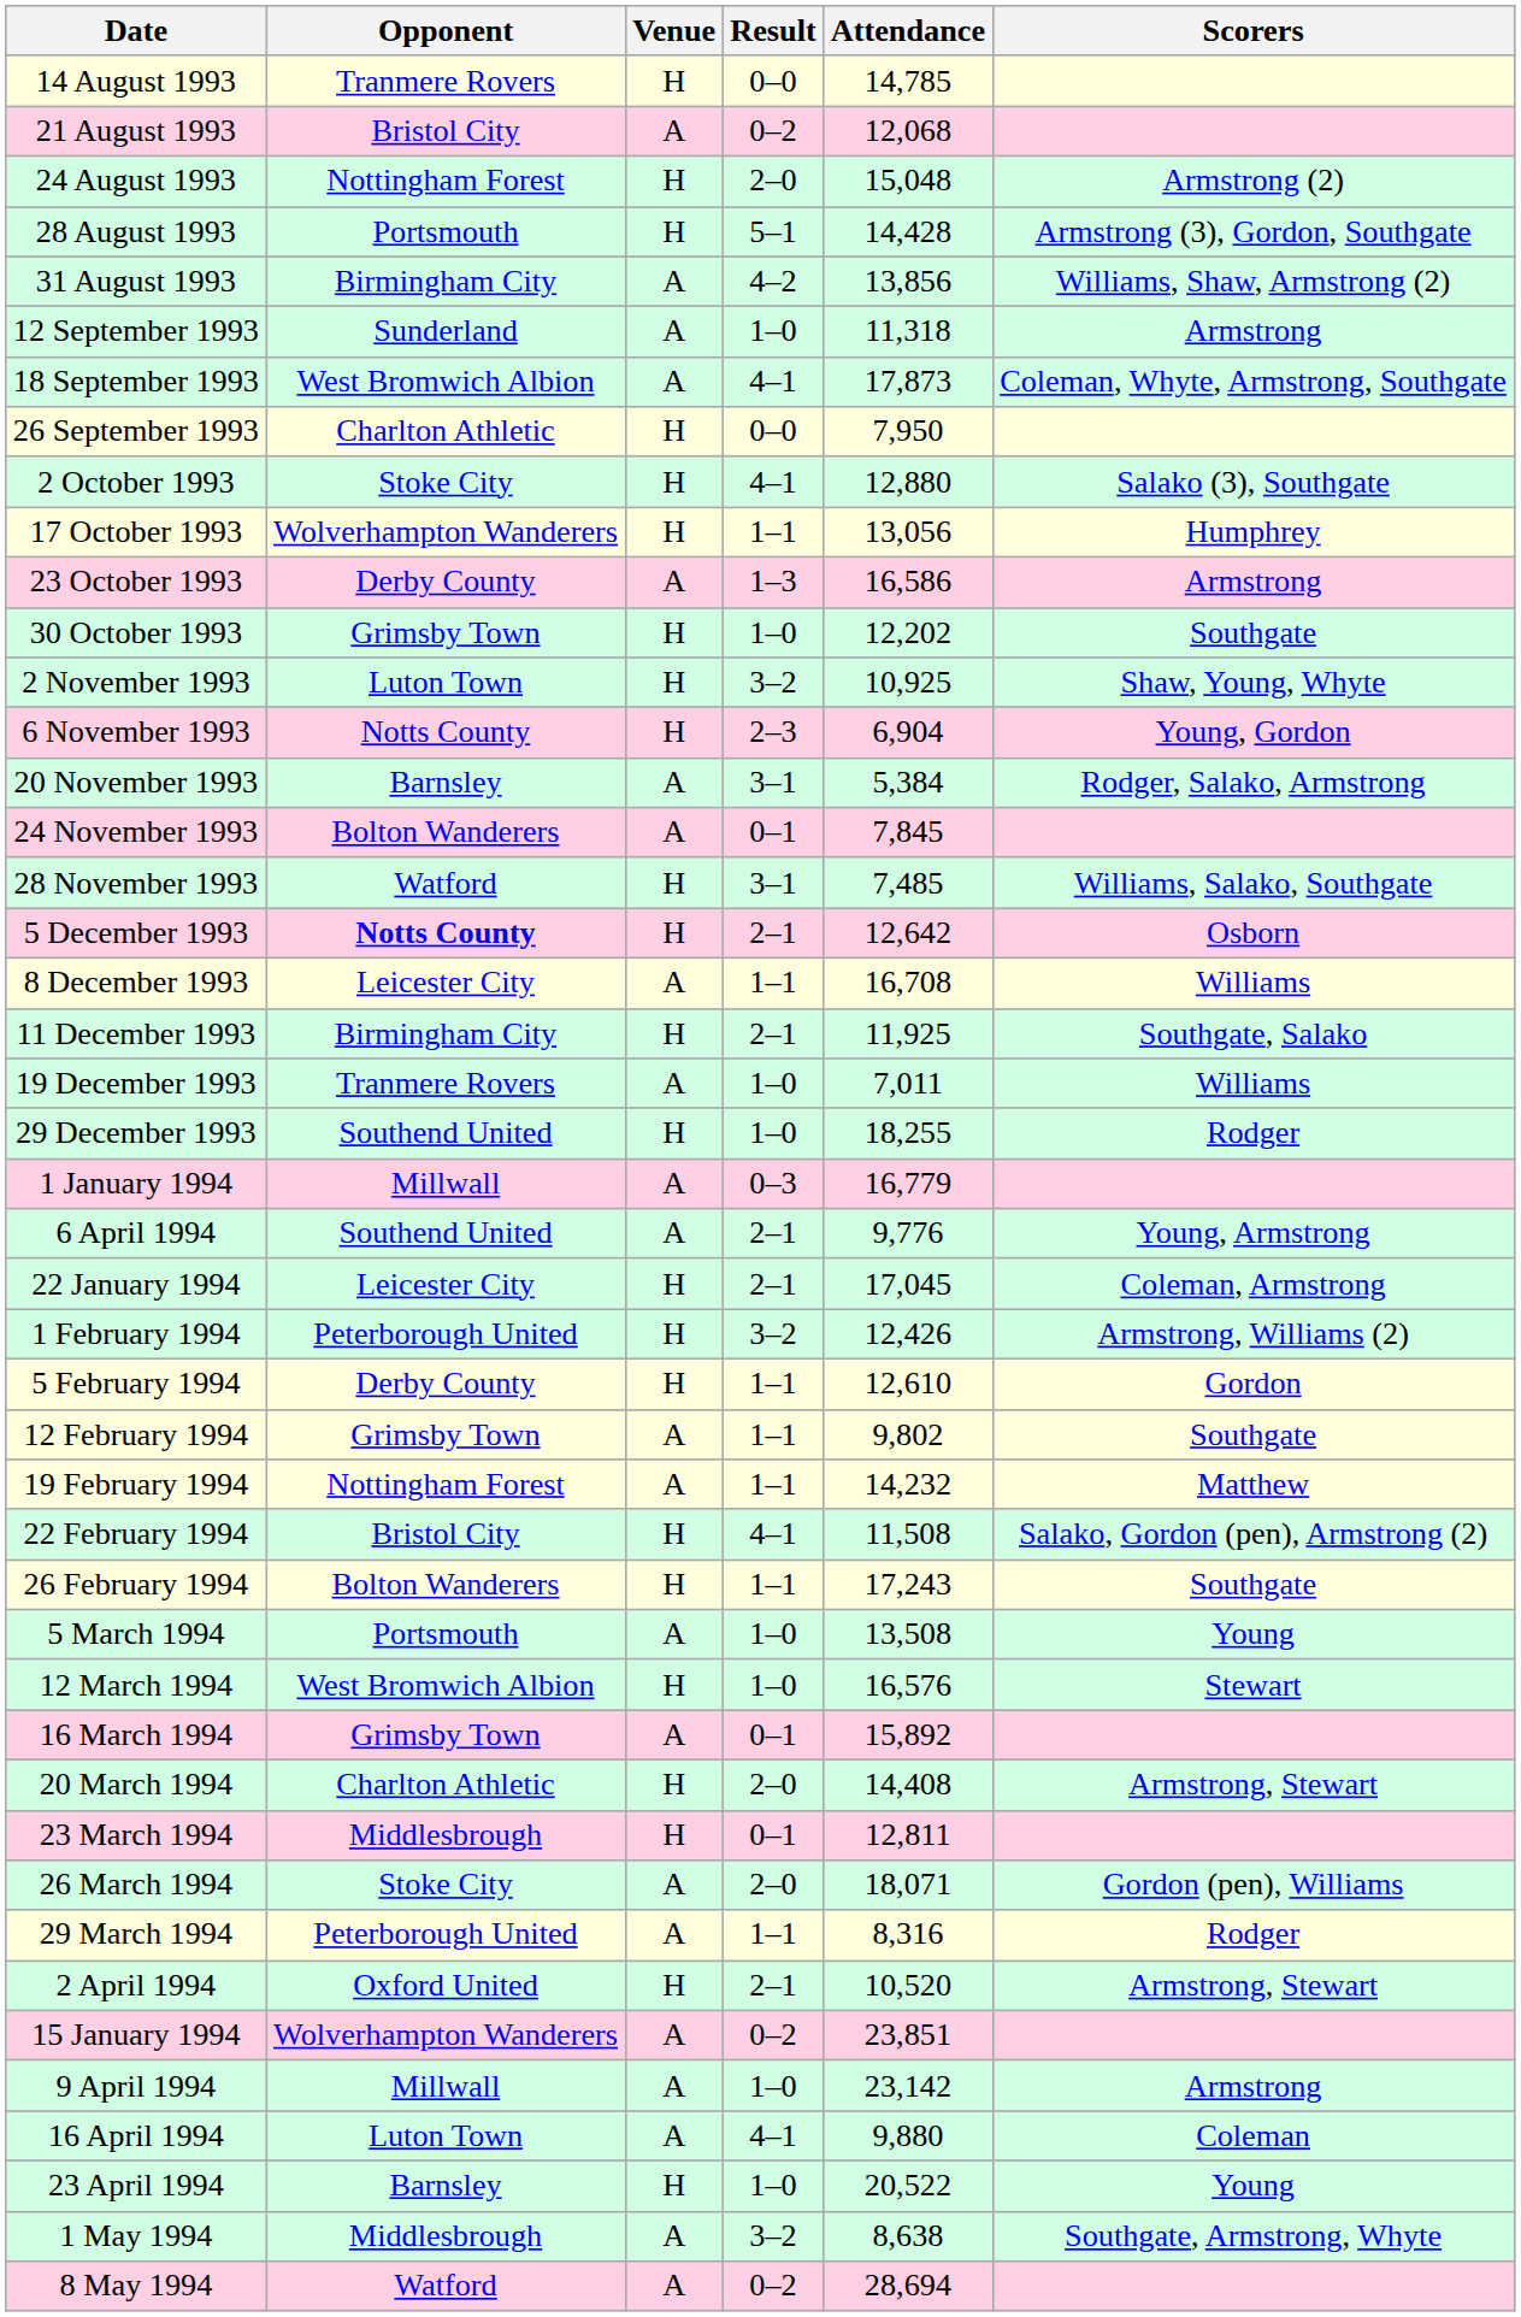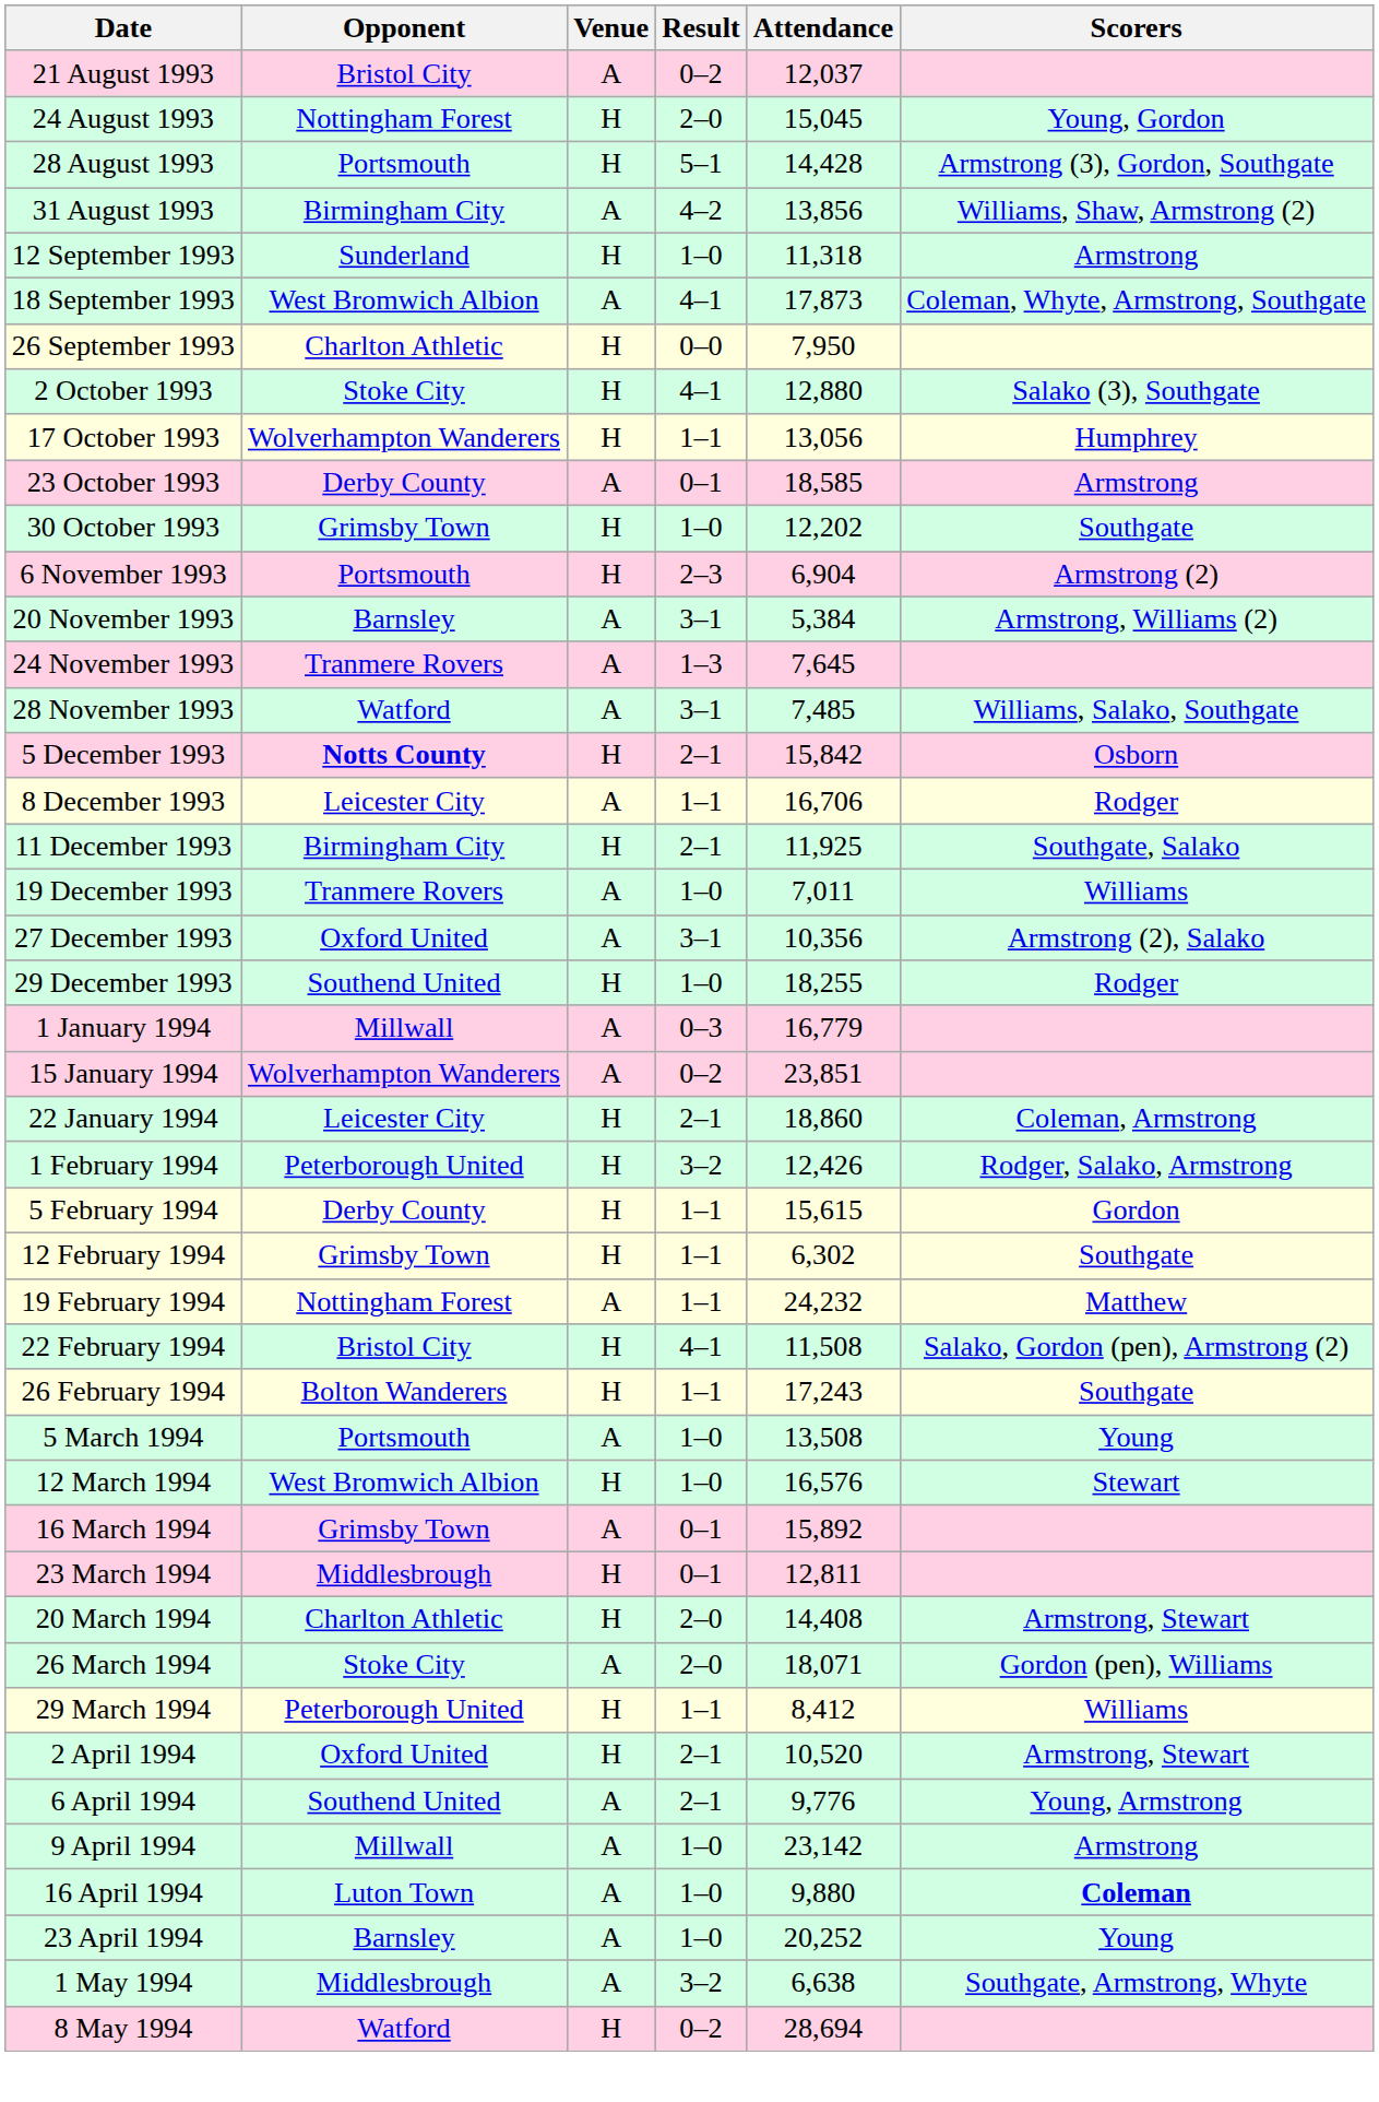- row: 14 August 1993 | Tranmere Rovers | H | 0–0 | 14,785
21 August 1993 | Attendance: 12,068 -> 12,037
24 August 1993 | Attendance: 15,048 -> 15,045
24 August 1993 | Scorers: Armstrong (2) -> Young, Gordon
12 September 1993 | Venue: A -> H
23 October 1993 | Result: 1–3 -> 0–1
23 October 1993 | Attendance: 16,586 -> 18,585
- row: 2 November 1993 | Luton Town | H | 3–2 | 10,925 | Shaw, Young, Whyte
6 November 1993 | Opponent: Notts County -> Portsmouth
6 November 1993 | Scorers: Young, Gordon -> Armstrong (2)
20 November 1993 | Scorers: Rodger, Salako, Armstrong -> Armstrong, Williams (2)
24 November 1993 | Opponent: Bolton Wanderers -> Tranmere Rovers
24 November 1993 | Result: 0–1 -> 1–3
24 November 1993 | Attendance: 7,845 -> 7,645
28 November 1993 | Venue: H -> A
5 December 1993 | Attendance: 12,642 -> 15,842
8 December 1993 | Attendance: 16,708 -> 16,706
8 December 1993 | Scorers: Williams -> Rodger
+ row: 27 December 1993 | Oxford United | A | 3–1 | 10,356 | Armstrong (2), Salako
rows swapped: 15 January 1994 <-> 6 April 1994
22 January 1994 | Attendance: 17,045 -> 18,860
1 February 1994 | Scorers: Armstrong, Williams (2) -> Rodger, Salako, Armstrong
5 February 1994 | Attendance: 12,610 -> 15,615
12 February 1994 | Venue: A -> H
12 February 1994 | Attendance: 9,802 -> 6,302
19 February 1994 | Attendance: 14,232 -> 24,232
rows swapped: 20 March 1994 <-> 23 March 1994
29 March 1994 | Venue: A -> H
29 March 1994 | Attendance: 8,316 -> 8,412
29 March 1994 | Scorers: Rodger -> Williams
16 April 1994 | Result: 4–1 -> 1–0
16 April 1994 | Scorers: normal -> bold
23 April 1994 | Venue: H -> A
23 April 1994 | Attendance: 20,522 -> 20,252
1 May 1994 | Attendance: 8,638 -> 6,638
8 May 1994 | Venue: A -> H
